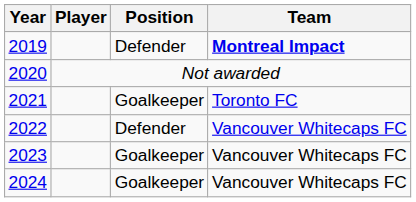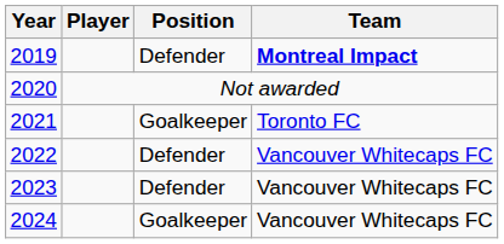2023 | Position: Goalkeeper -> Defender
